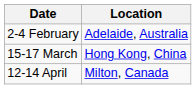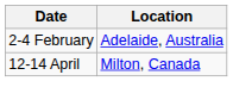- row: 15-17 March | Hong Kong, China
